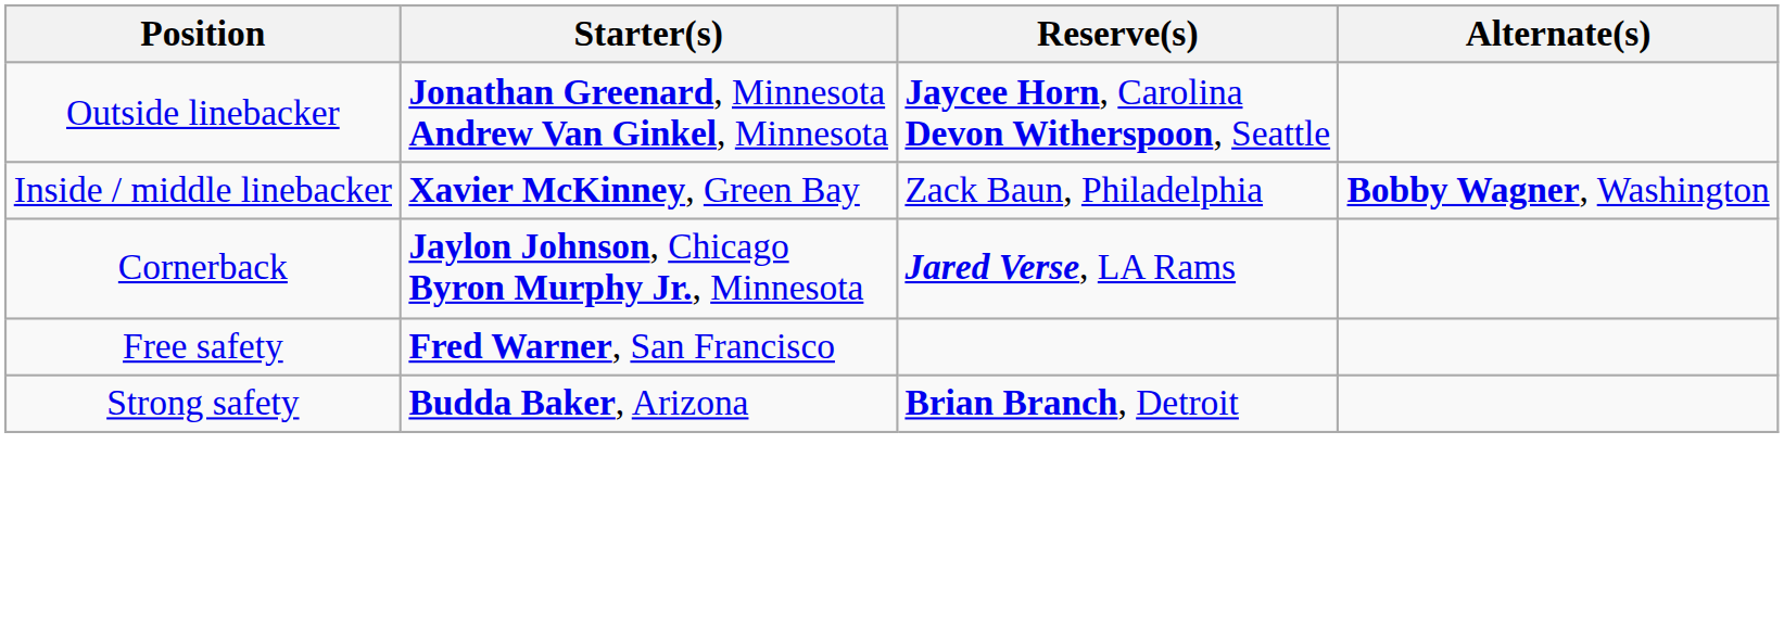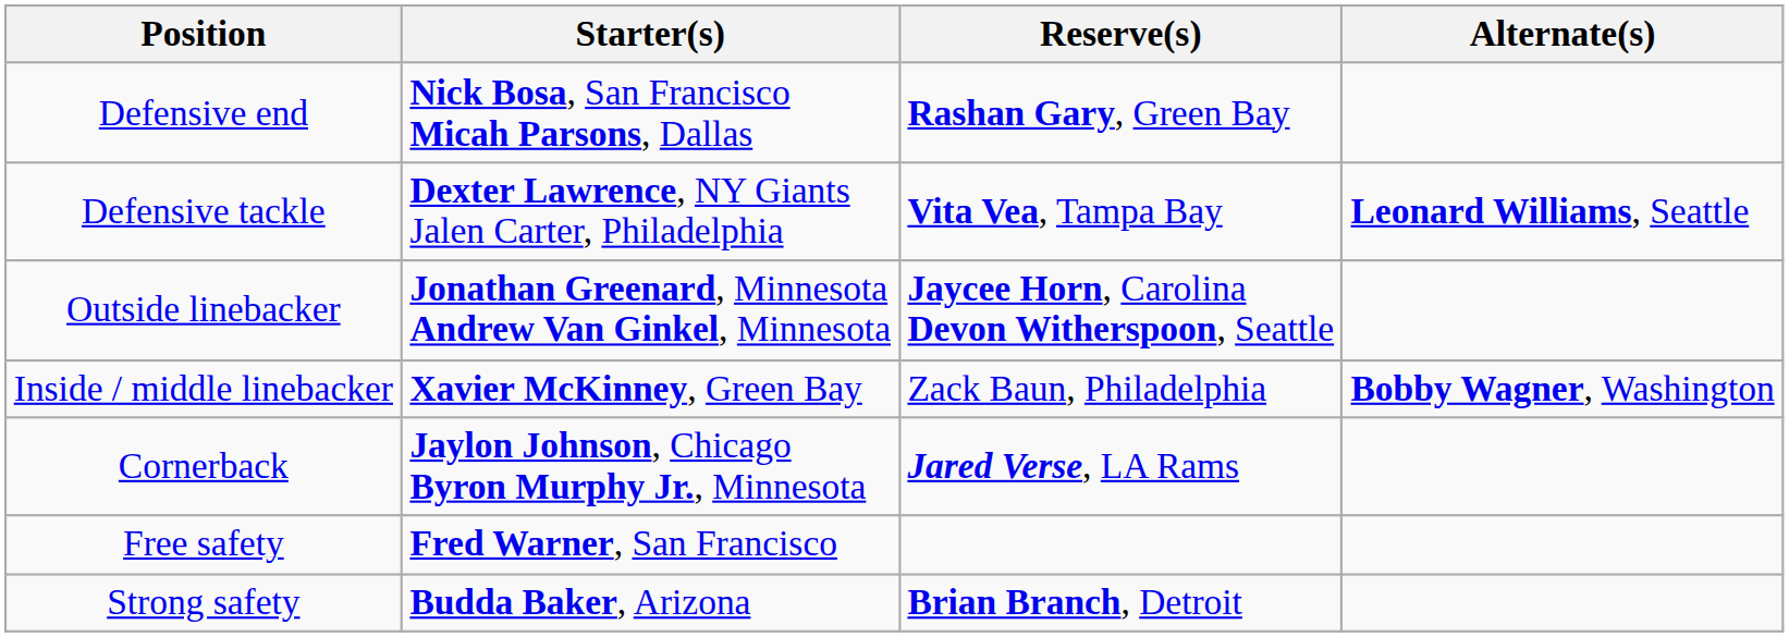+ row: Defensive end | Nick Bosa, San Francisco Micah Parsons, Dallas | Rashan Gary, Green Bay
+ row: Defensive tackle | Dexter Lawrence, NY Giants Jalen Carter, Philadelphia | Vita Vea, Tampa Bay | Leonard Williams, Seattle
